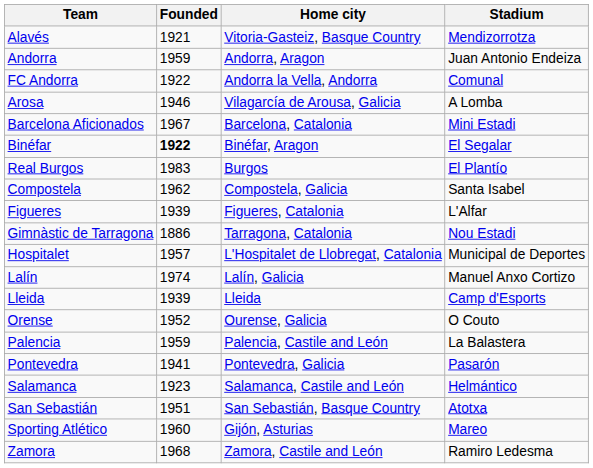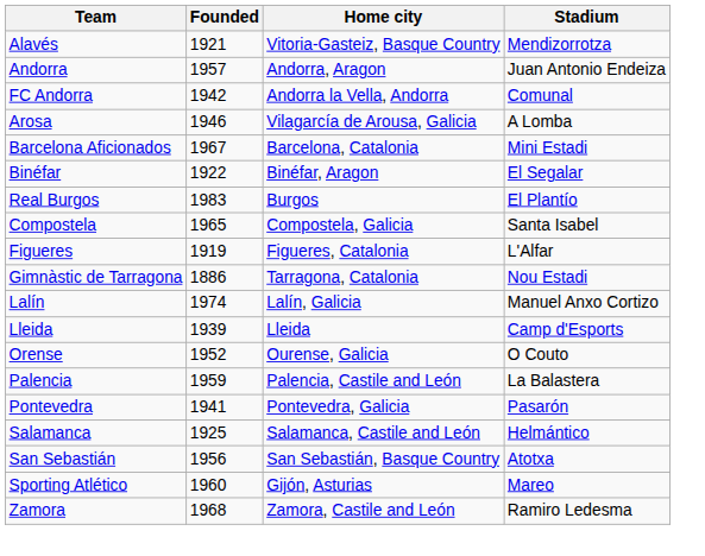Andorra | Founded: 1959 -> 1957
FC Andorra | Founded: 1922 -> 1942
Binéfar | Founded: bold -> normal
Compostela | Founded: 1962 -> 1965
Figueres | Founded: 1939 -> 1919
- row: Hospitalet | 1957 | L'Hospitalet de Llobregat, Catalonia | Municipal de Deportes
Salamanca | Founded: 1923 -> 1925
San Sebastián | Founded: 1951 -> 1956
